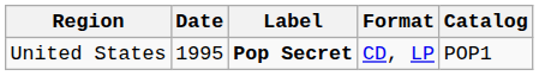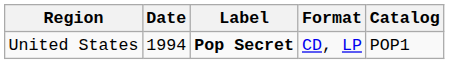United States | Date: 1995 -> 1994
